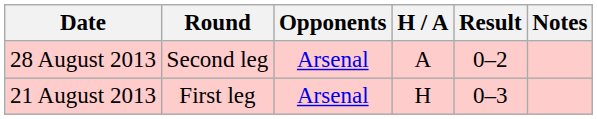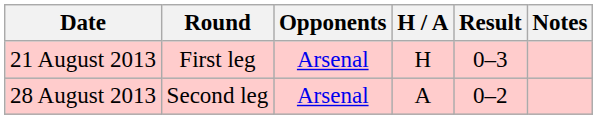rows swapped: 21 August 2013 <-> 28 August 2013
